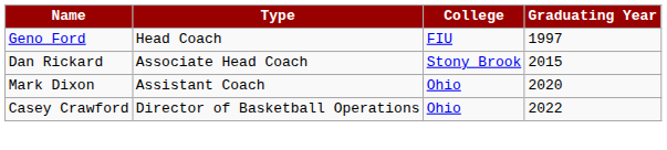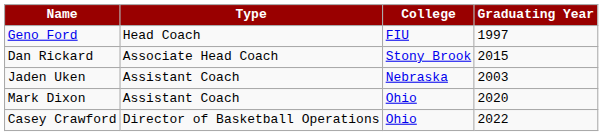+ row: Jaden Uken | Assistant Coach | Nebraska | 2003
